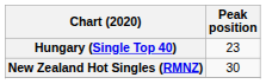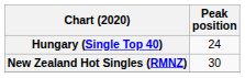Hungary (Single Top 40) | Peak position: 23 -> 24
